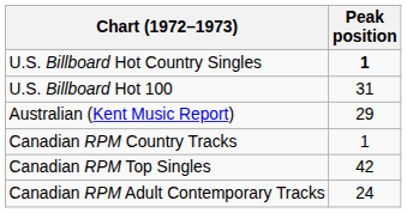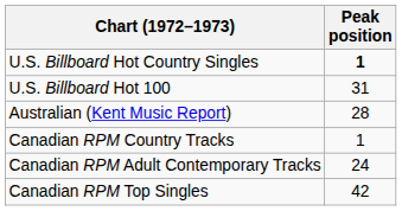Australian (Kent Music Report) | Peak position: 29 -> 28
rows swapped: Canadian RPM Top Singles <-> Canadian RPM Adult Contemporary Tracks
